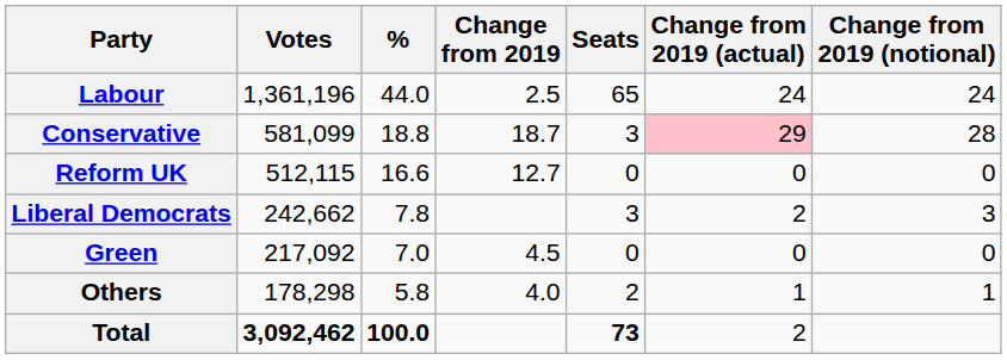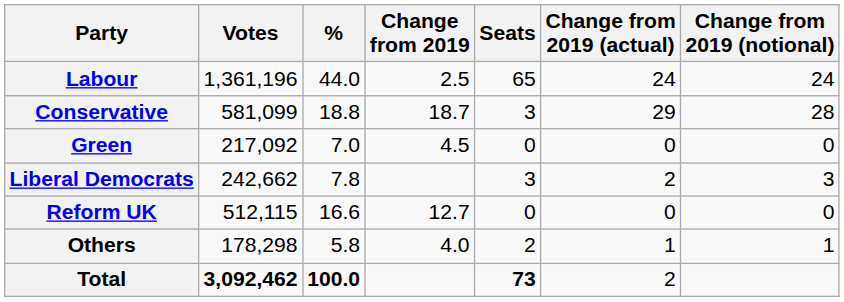Conservative | Change from 2019 (actual): pink background -> no background
rows swapped: Reform UK <-> Green
